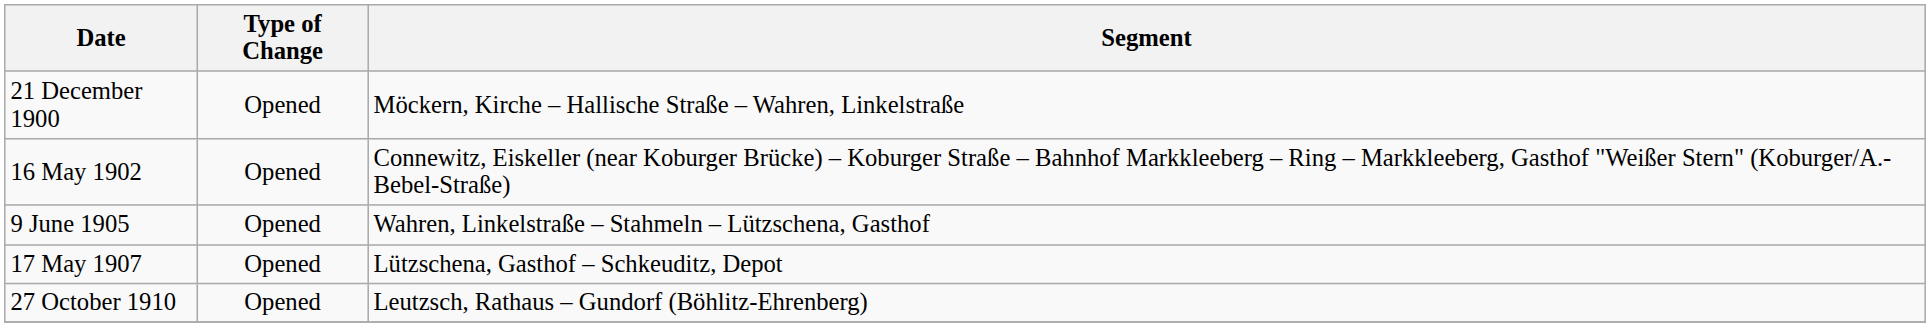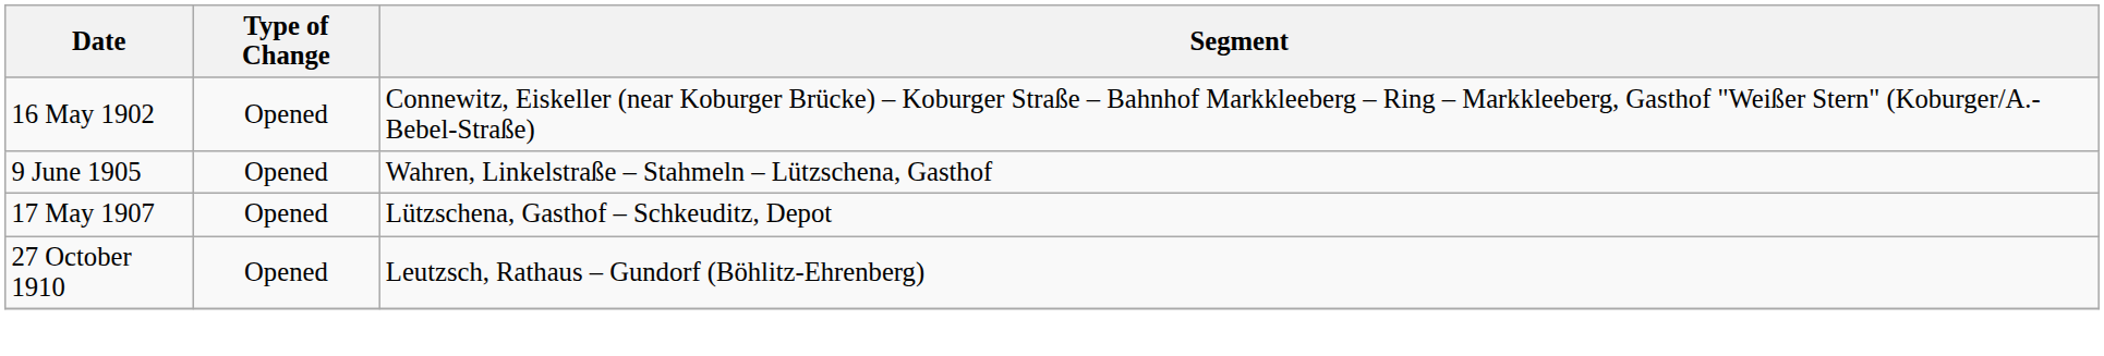- row: 21 December 1900 | Opened | Möckern, Kirche – Hallische Straße – Wahren, Linkelstraße
